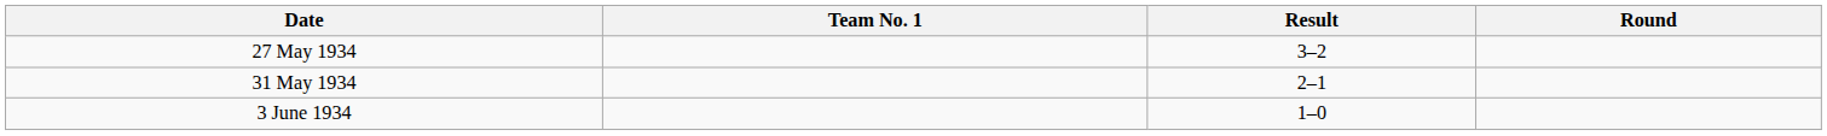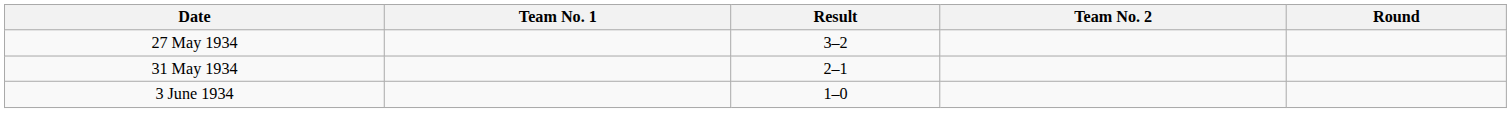+ column: Team No. 2
